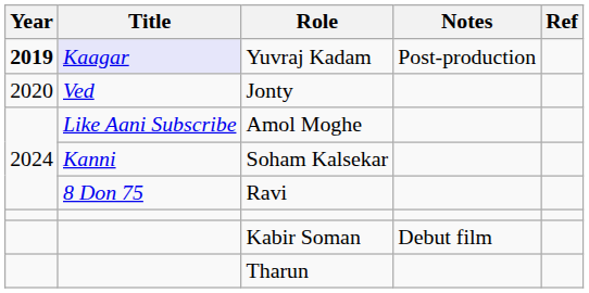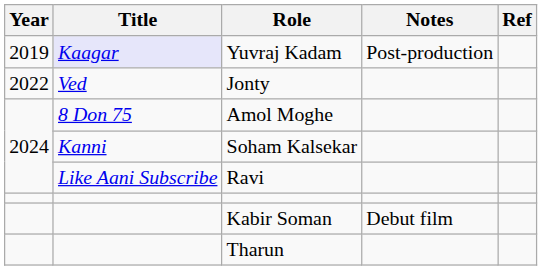Yuvraj Kadam | Year: bold -> normal
Jonty | Year: 2020 -> 2022
Amol Moghe | Title: Like Aani Subscribe -> 8 Don 75
Ravi | Title: 8 Don 75 -> Like Aani Subscribe
